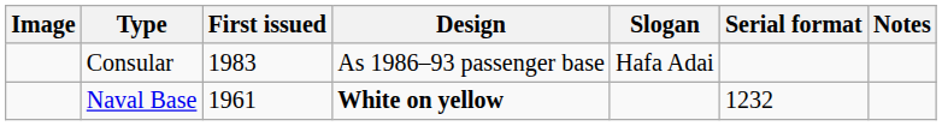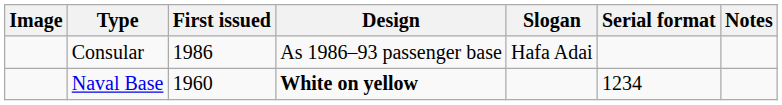Consular | First issued: 1983 -> 1986
Naval Base | First issued: 1961 -> 1960
Naval Base | Serial format: 1232 -> 1234
